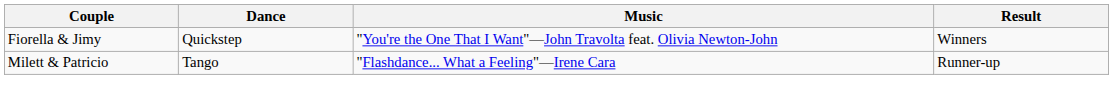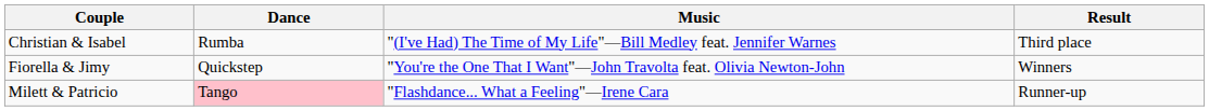+ row: Christian & Isabel | Rumba | "(I've Had) The Time of My Life"—Bill Medley feat. Jennifer Warnes | Third place
Milett & Patricio | Dance: no background -> pink background
